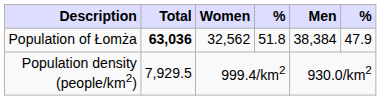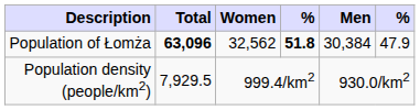Population of Łomża | Total: 63,036 -> 63,096
Population of Łomża | column 4: normal -> bold
Population of Łomża | Men: 38,384 -> 30,384
